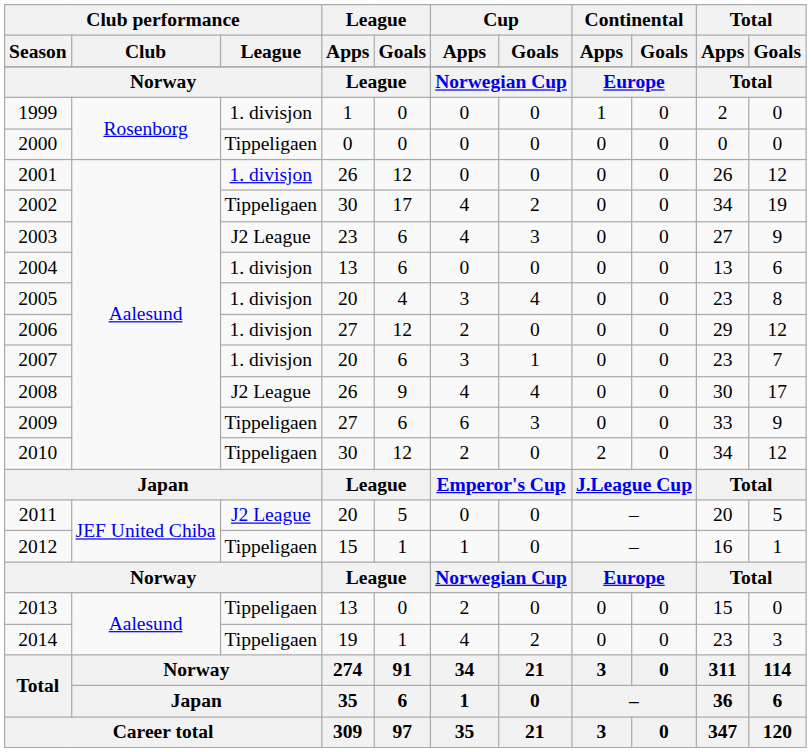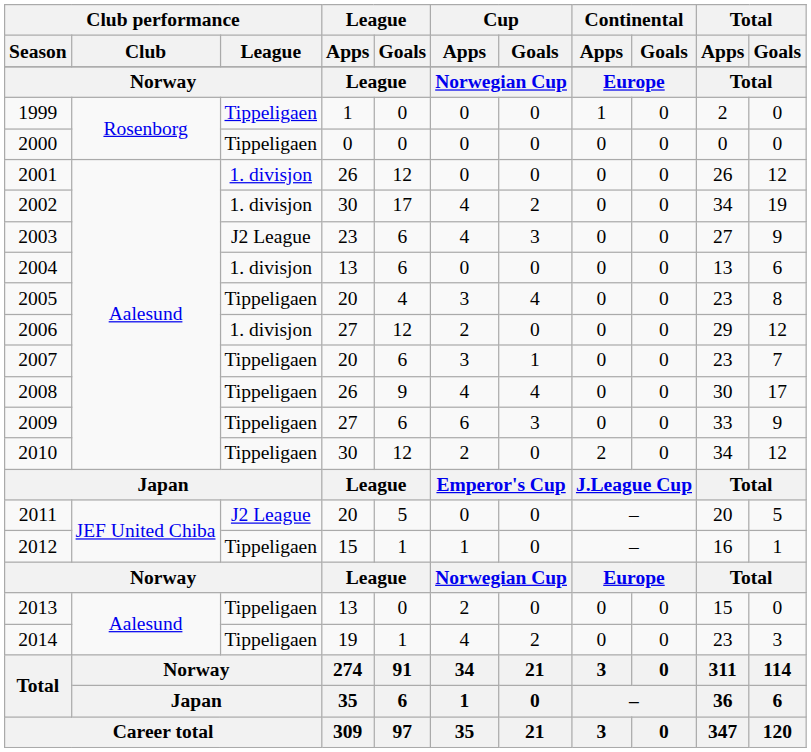1999 | Club performance / League: 1. divisjon -> Tippeligaen
2002 | Club performance / League: Tippeligaen -> 1. divisjon
2005 | Club performance / League: 1. divisjon -> Tippeligaen
2007 | Club performance / League: 1. divisjon -> Tippeligaen
2008 | Club performance / League: J2 League -> Tippeligaen
